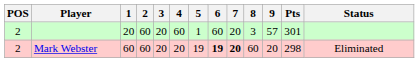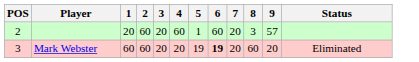- column: Pts | 301 | 298
Mark Webster | POS: 2 -> 3
Mark Webster | 7: bold -> normal
